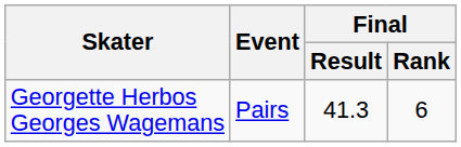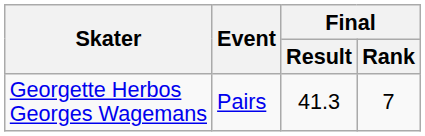Georgette Herbos Georges Wagemans | Final / Rank: 6 -> 7
